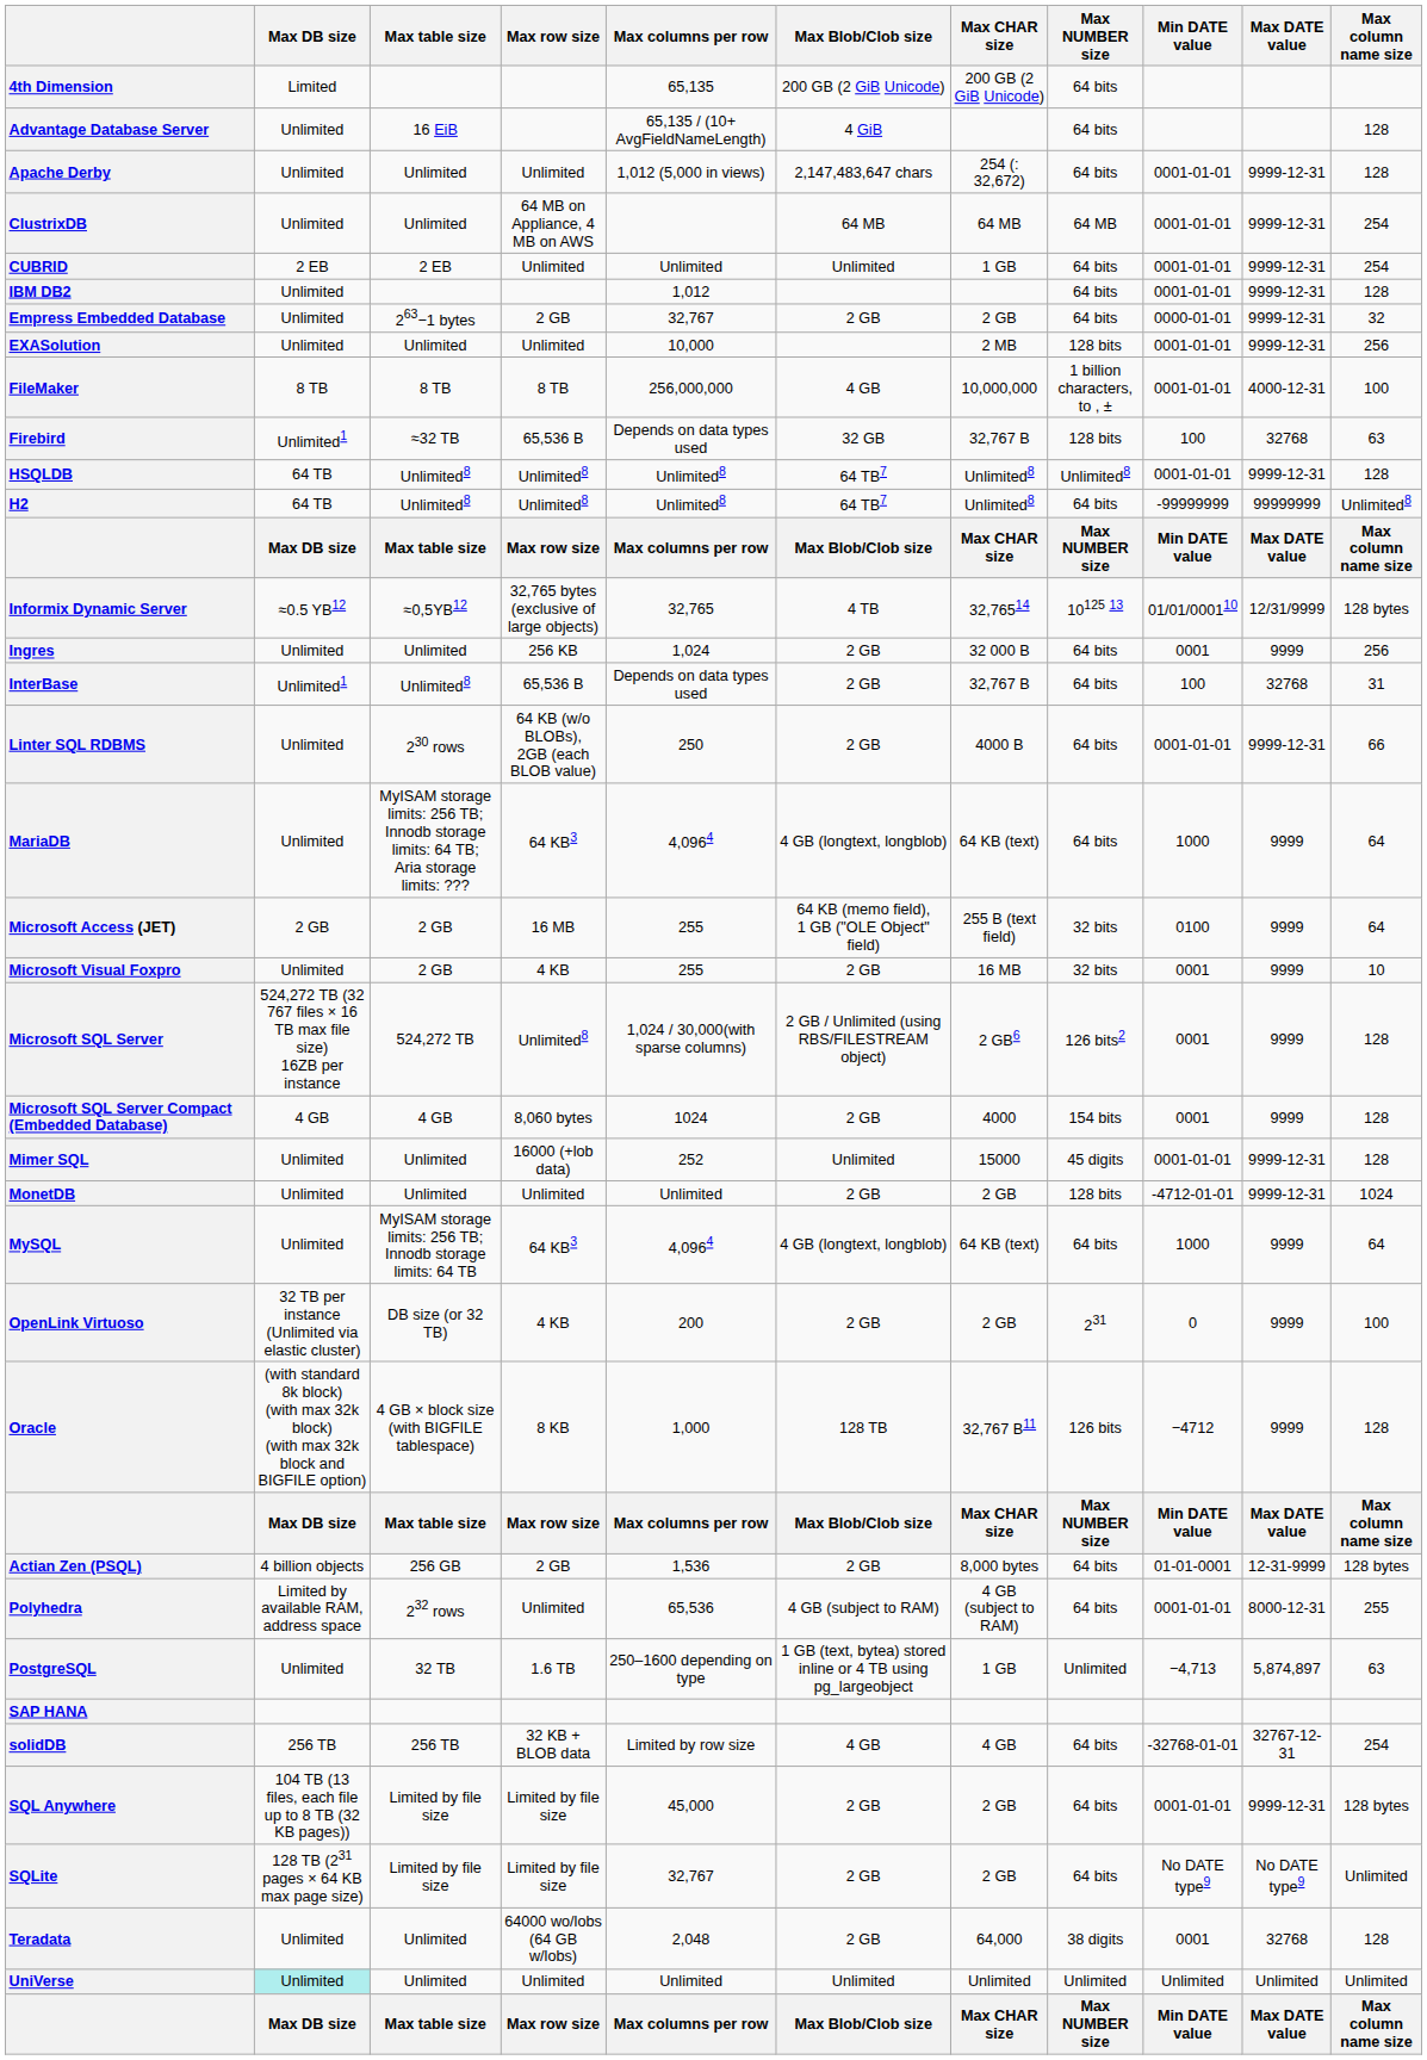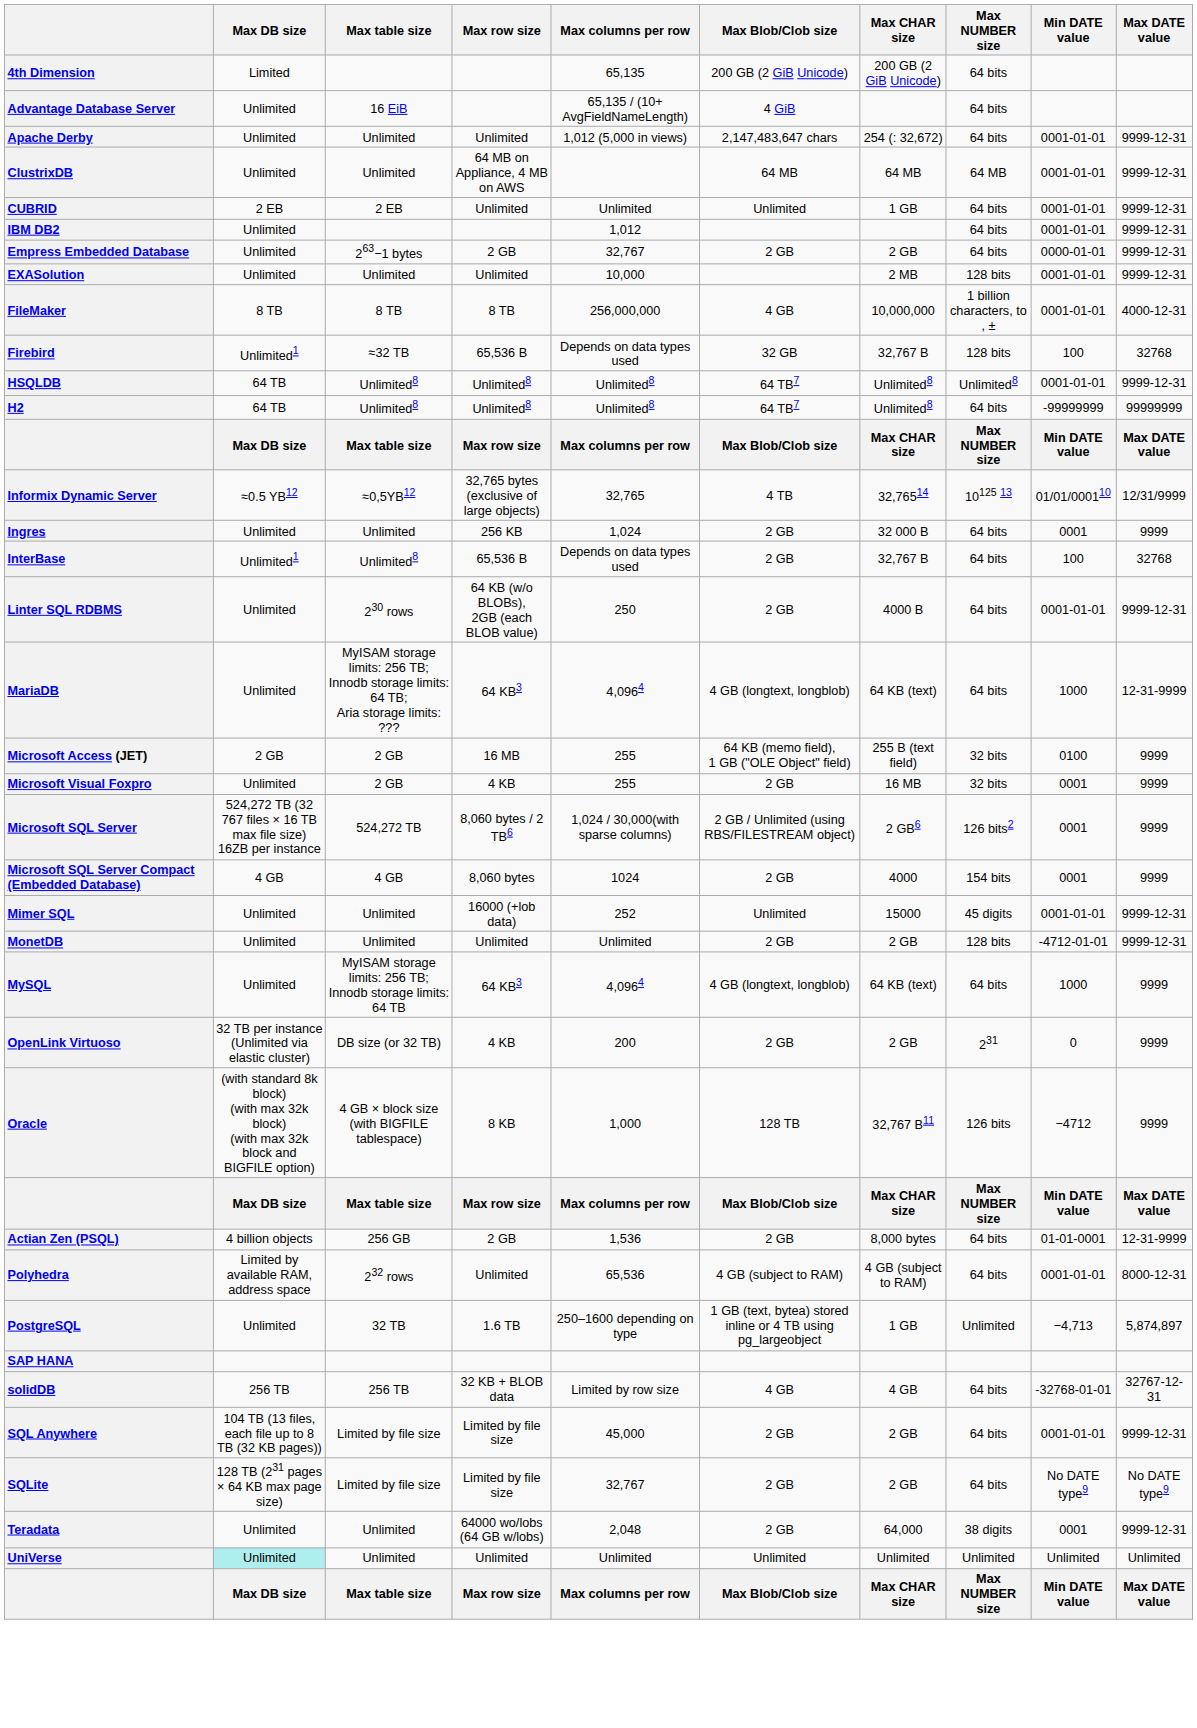- column: Max column name size | 128 | 128 | 254 | 254 | 128 | 32 | 256 | 100 | 63 | 128 | Unlimited8 | Max column name size | 128 bytes | 256 | 31 | 66 | 64 | 64 | 10 | 128 | 128 | 128 | 1024 | 64 | 100 | 128 | Max column name size | 128 bytes | 255 | 63 | 254 | 128 bytes | Unlimited | 128 | Unlimited | Max column name size
MariaDB | Max DATE value: 9999 -> 12-31-9999
Microsoft SQL Server | Max row size: Unlimited8 -> 8,060 bytes / 2 TB6
Teradata | Max DATE value: 32768 -> 9999-12-31
